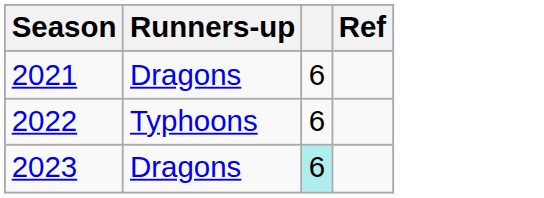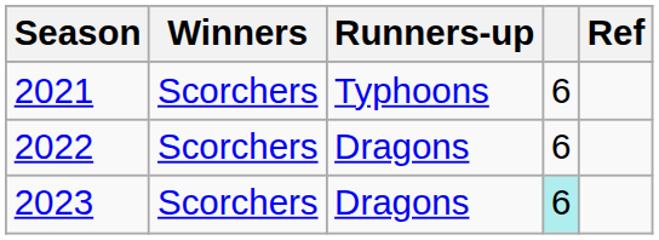+ column: Winners | Scorchers | Scorchers | Scorchers
2021 | Runners-up: Dragons -> Typhoons
2022 | Runners-up: Typhoons -> Dragons
